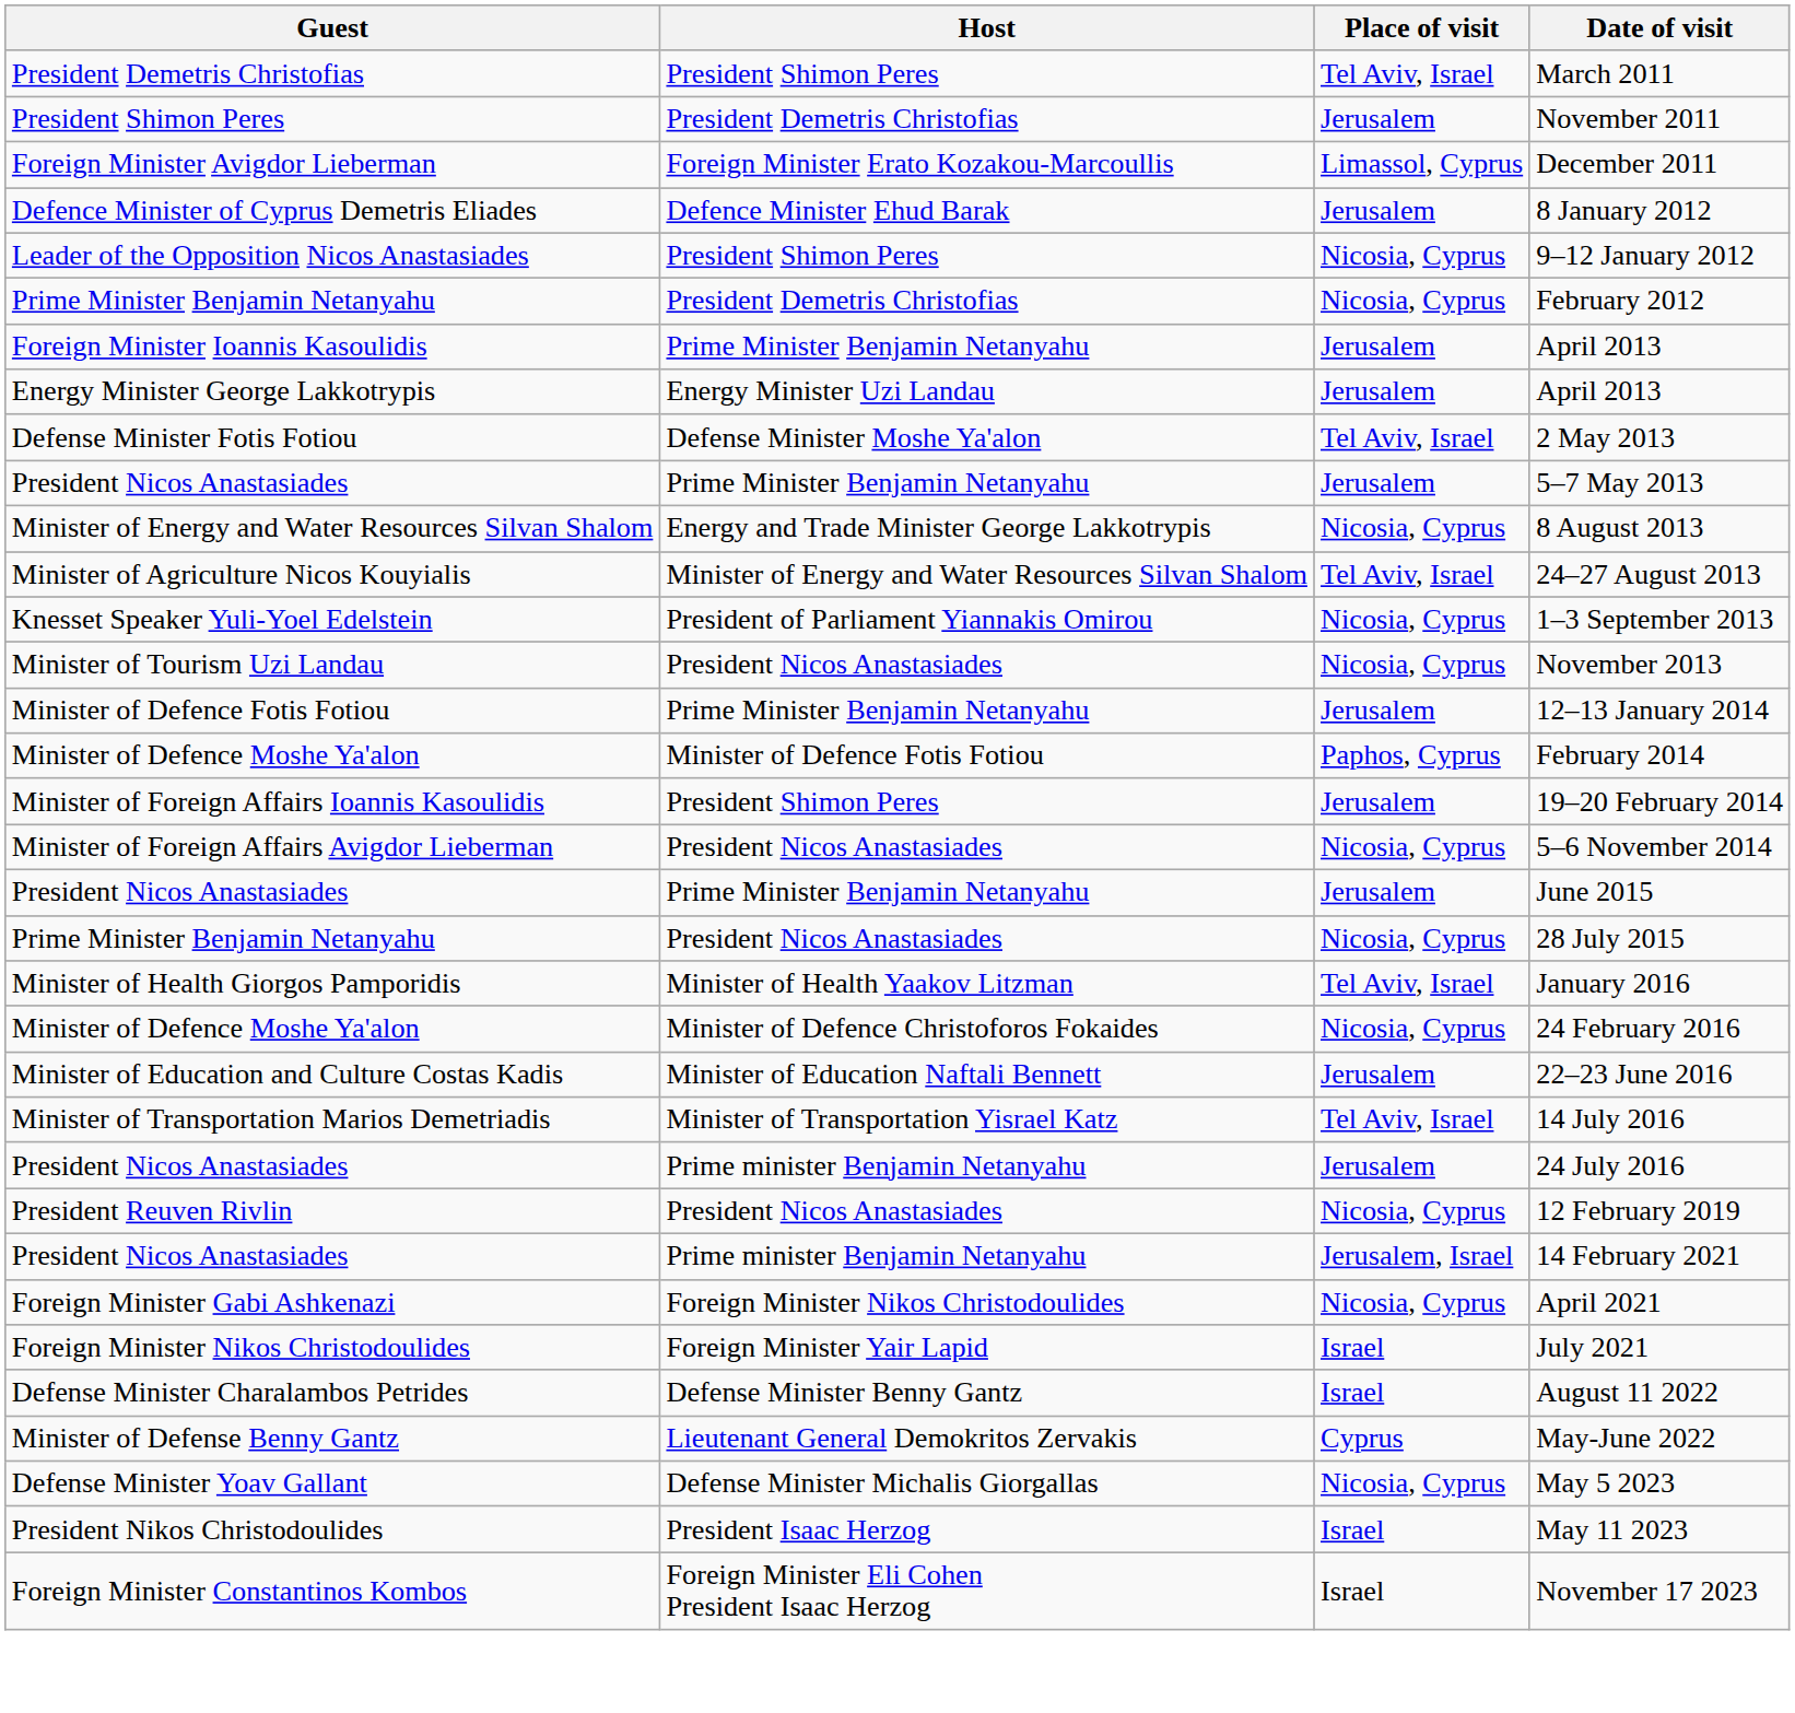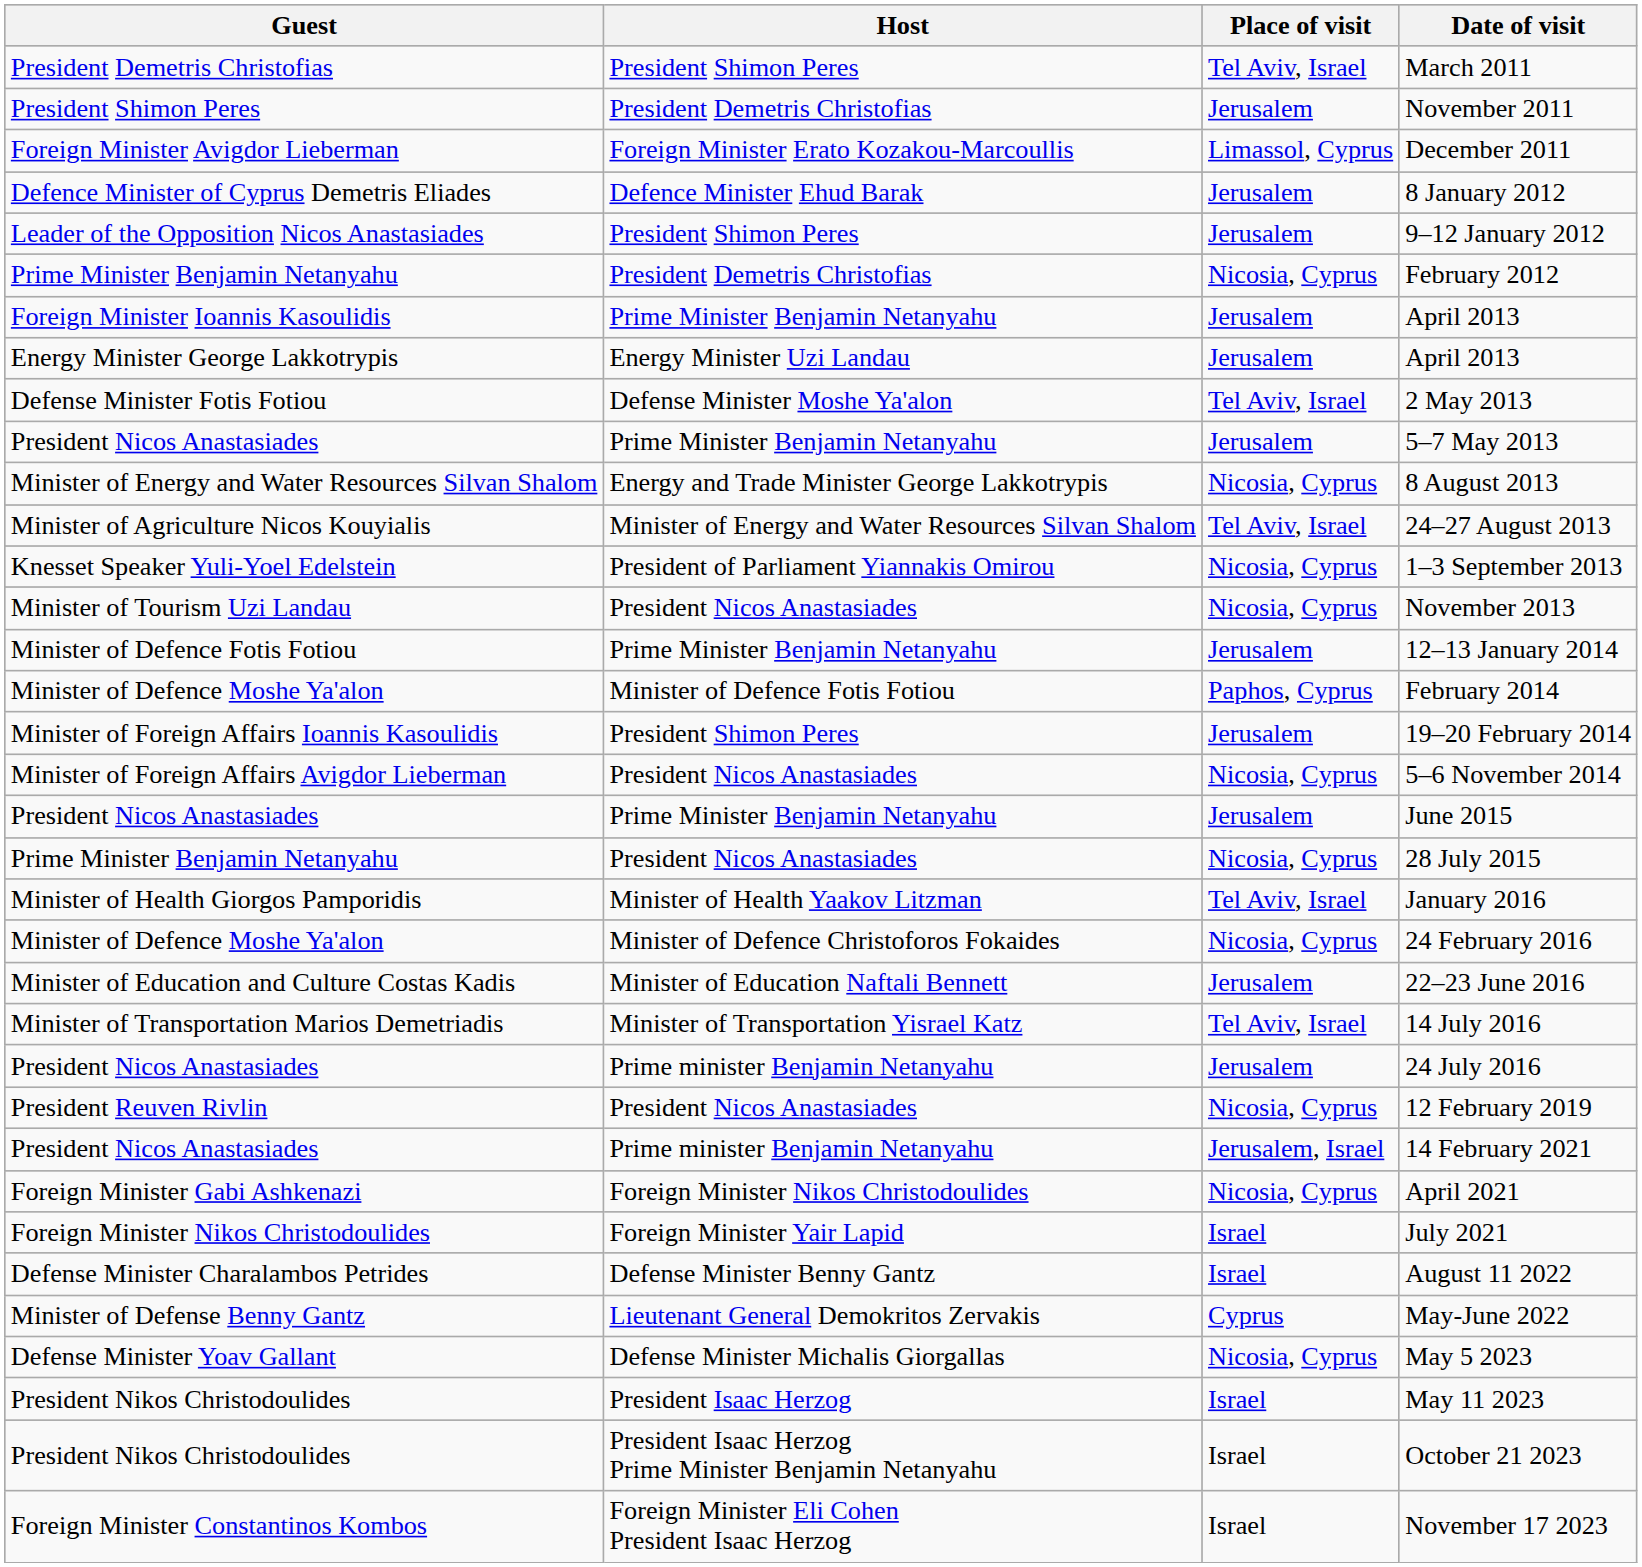9–12 January 2012 | Place of visit: Nicosia, Cyprus -> Jerusalem
+ row: President Nikos Christodoulides | President Isaac Herzog Prime Minister Benjamin Netanyahu | Israel | October 21 2023
